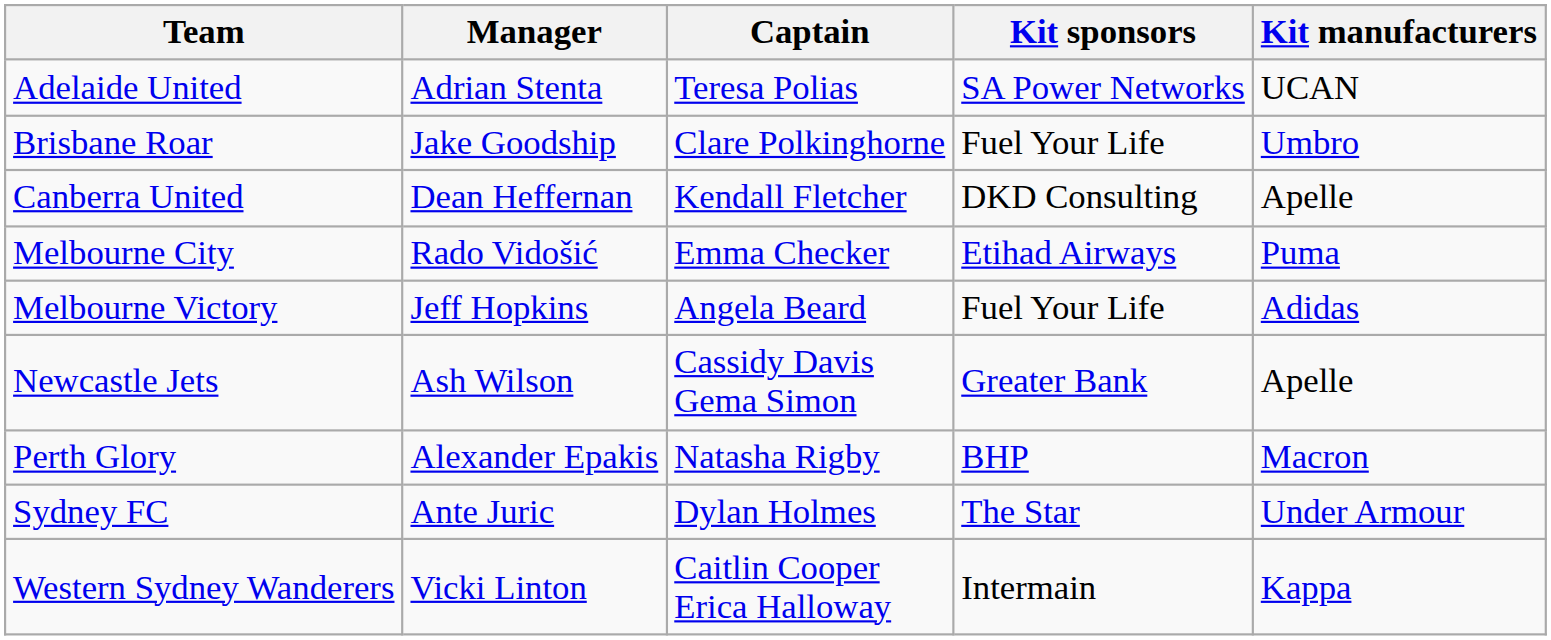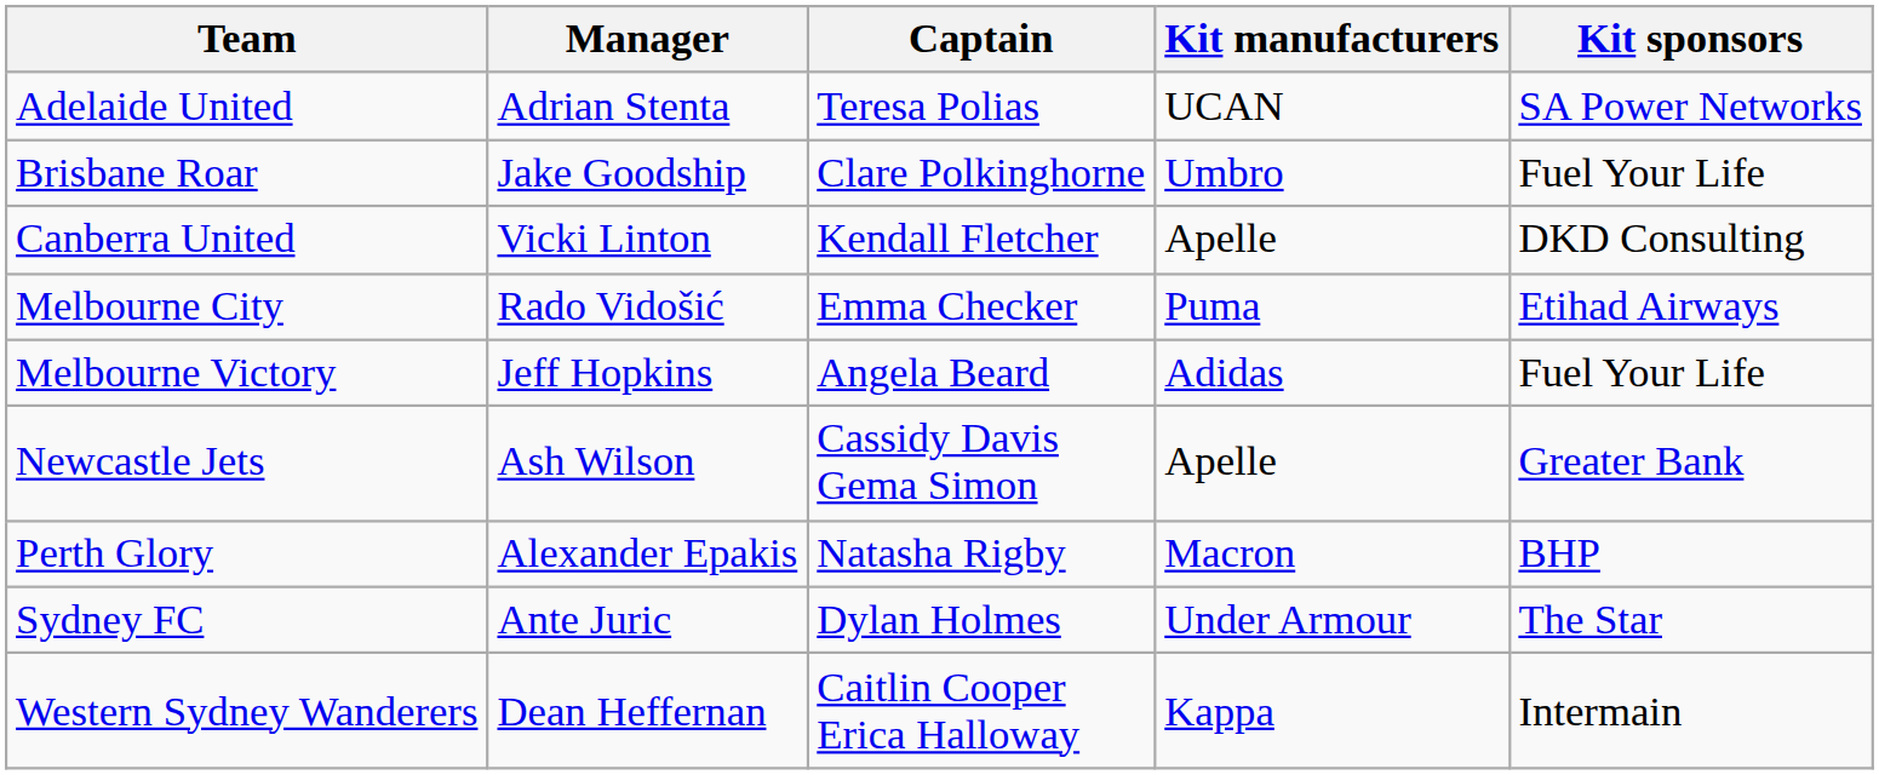columns swapped: Kit manufacturers <-> Kit sponsors
Canberra United | Manager: Dean Heffernan -> Vicki Linton
Western Sydney Wanderers | Manager: Vicki Linton -> Dean Heffernan
